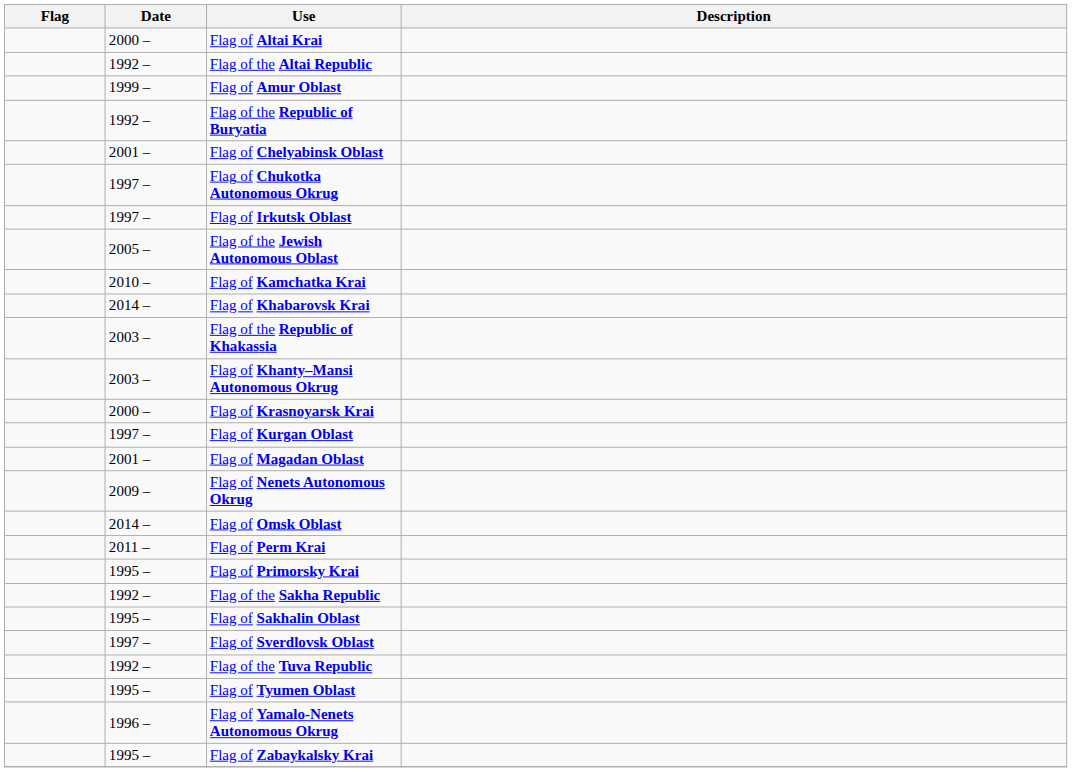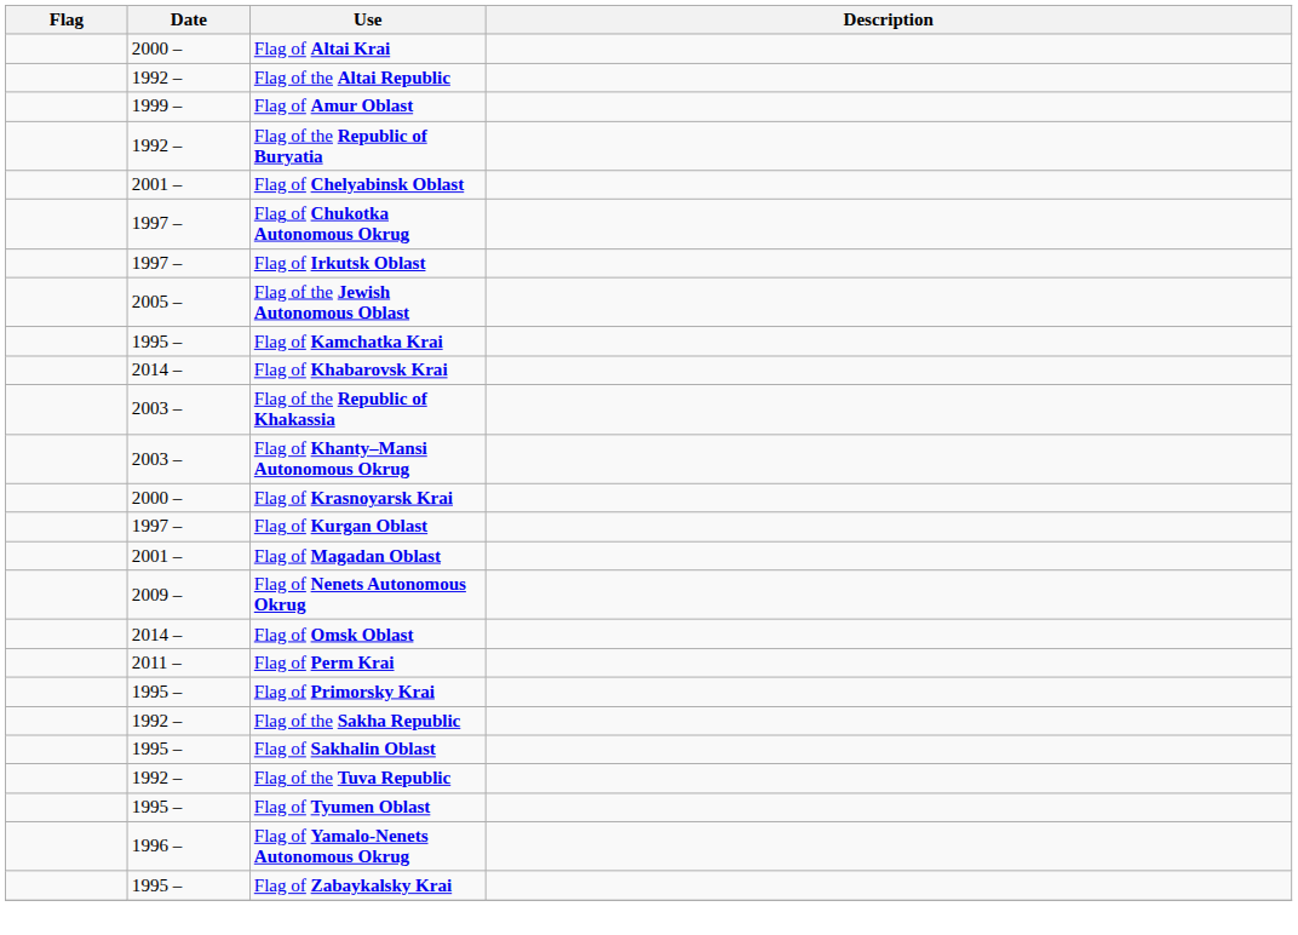Flag of Kamchatka Krai | Date: 2010 – -> 1995 –
- row: 1997 – | Flag of Sverdlovsk Oblast
